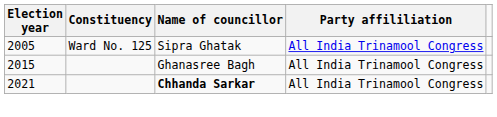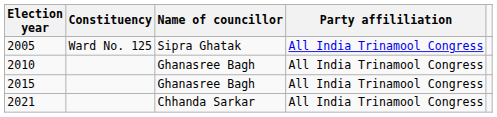+ row: 2010 | Ghanasree Bagh | All India Trinamool Congress
2021 | Name of councillor: bold -> normal
